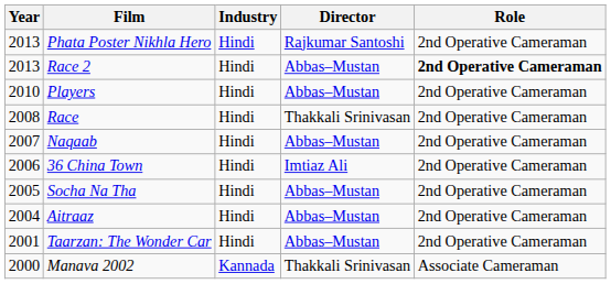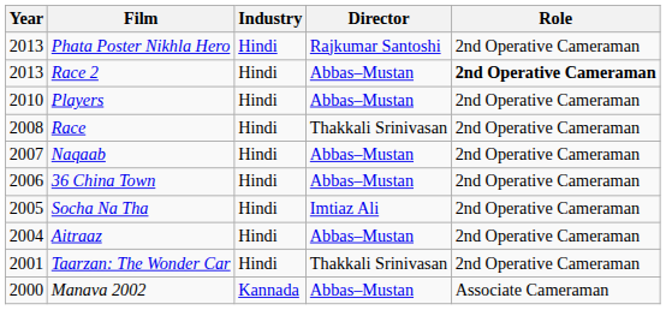36 China Town | Director: Imtiaz Ali -> Abbas–Mustan
Socha Na Tha | Director: Abbas–Mustan -> Imtiaz Ali
Taarzan: The Wonder Car | Director: Abbas–Mustan -> Thakkali Srinivasan
Manava 2002 | Director: Thakkali Srinivasan -> Abbas–Mustan
